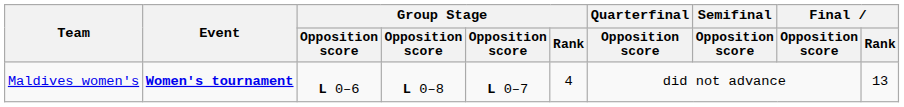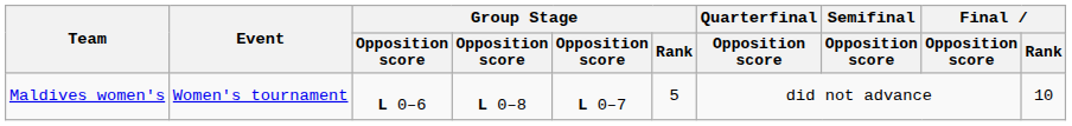Maldives women's | Event: bold -> normal
Maldives women's | Group Stage / Rank: 4 -> 5
Maldives women's | Final / Rank: 13 -> 10
